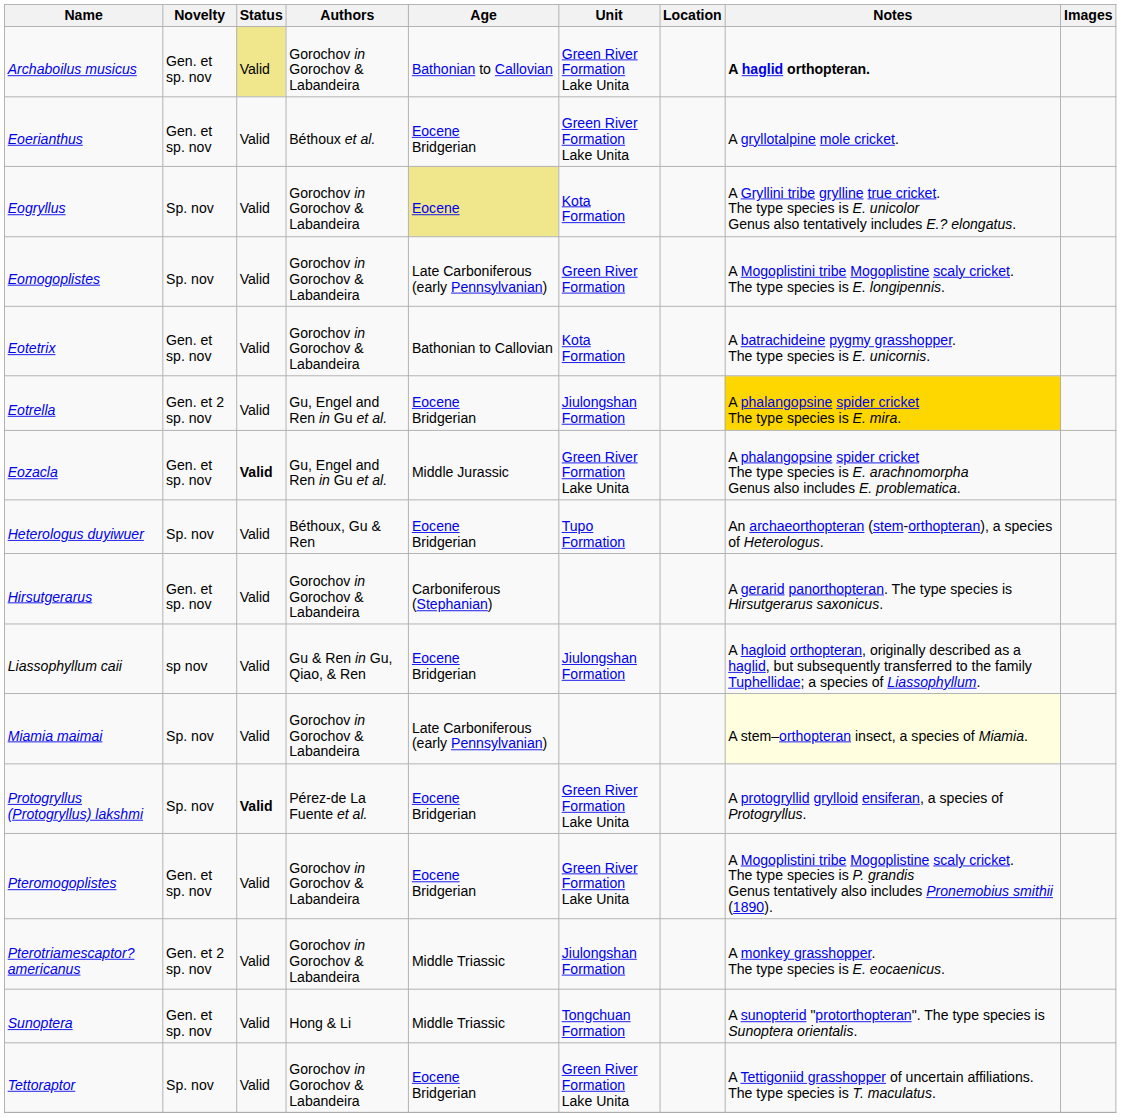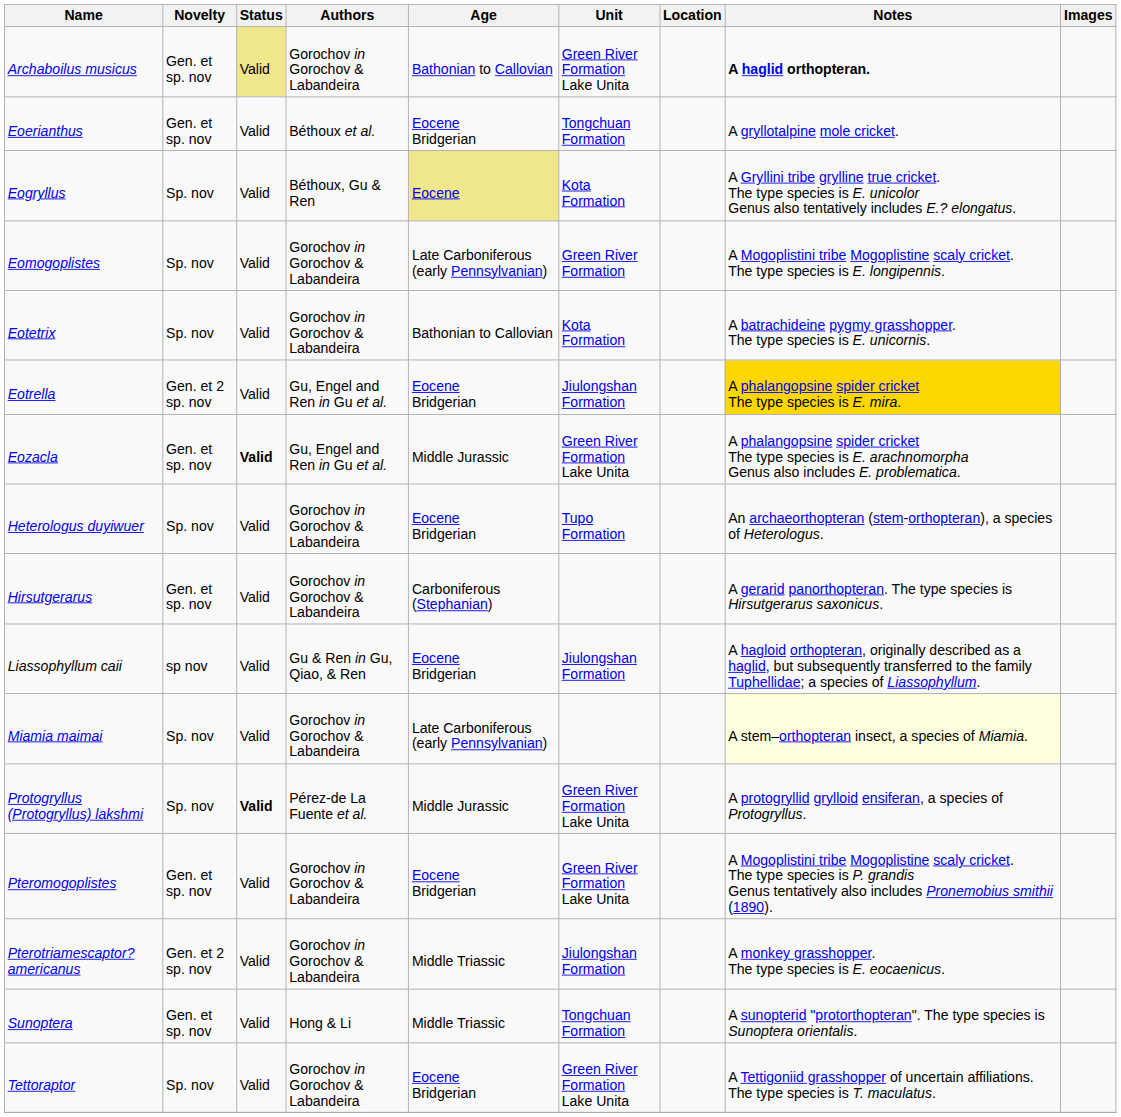Eoerianthus | Unit: Green River Formation Lake Unita -> Tongchuan Formation
Eogryllus | Authors: Gorochov in Gorochov & Labandeira -> Béthoux, Gu & Ren
Eotetrix | Novelty: Gen. et sp. nov -> Sp. nov
Heterologus duyiwuer | Authors: Béthoux, Gu & Ren -> Gorochov in Gorochov & Labandeira
Protogryllus (Protogryllus) lakshmi | Age: Eocene Bridgerian -> Middle Jurassic
